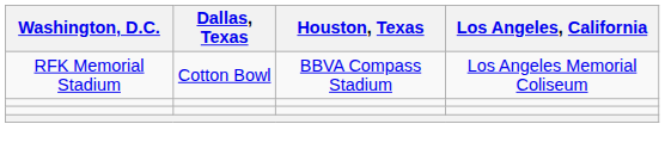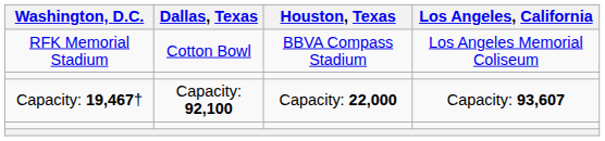+ row: Capacity: 19,467† | Capacity: 92,100 | Capacity: 22,000 | Capacity: 93,607
